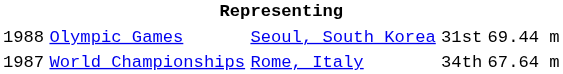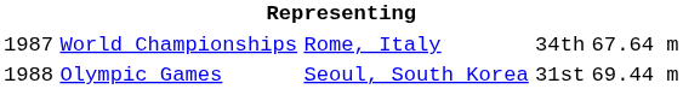rows swapped: World Championships <-> Olympic Games
